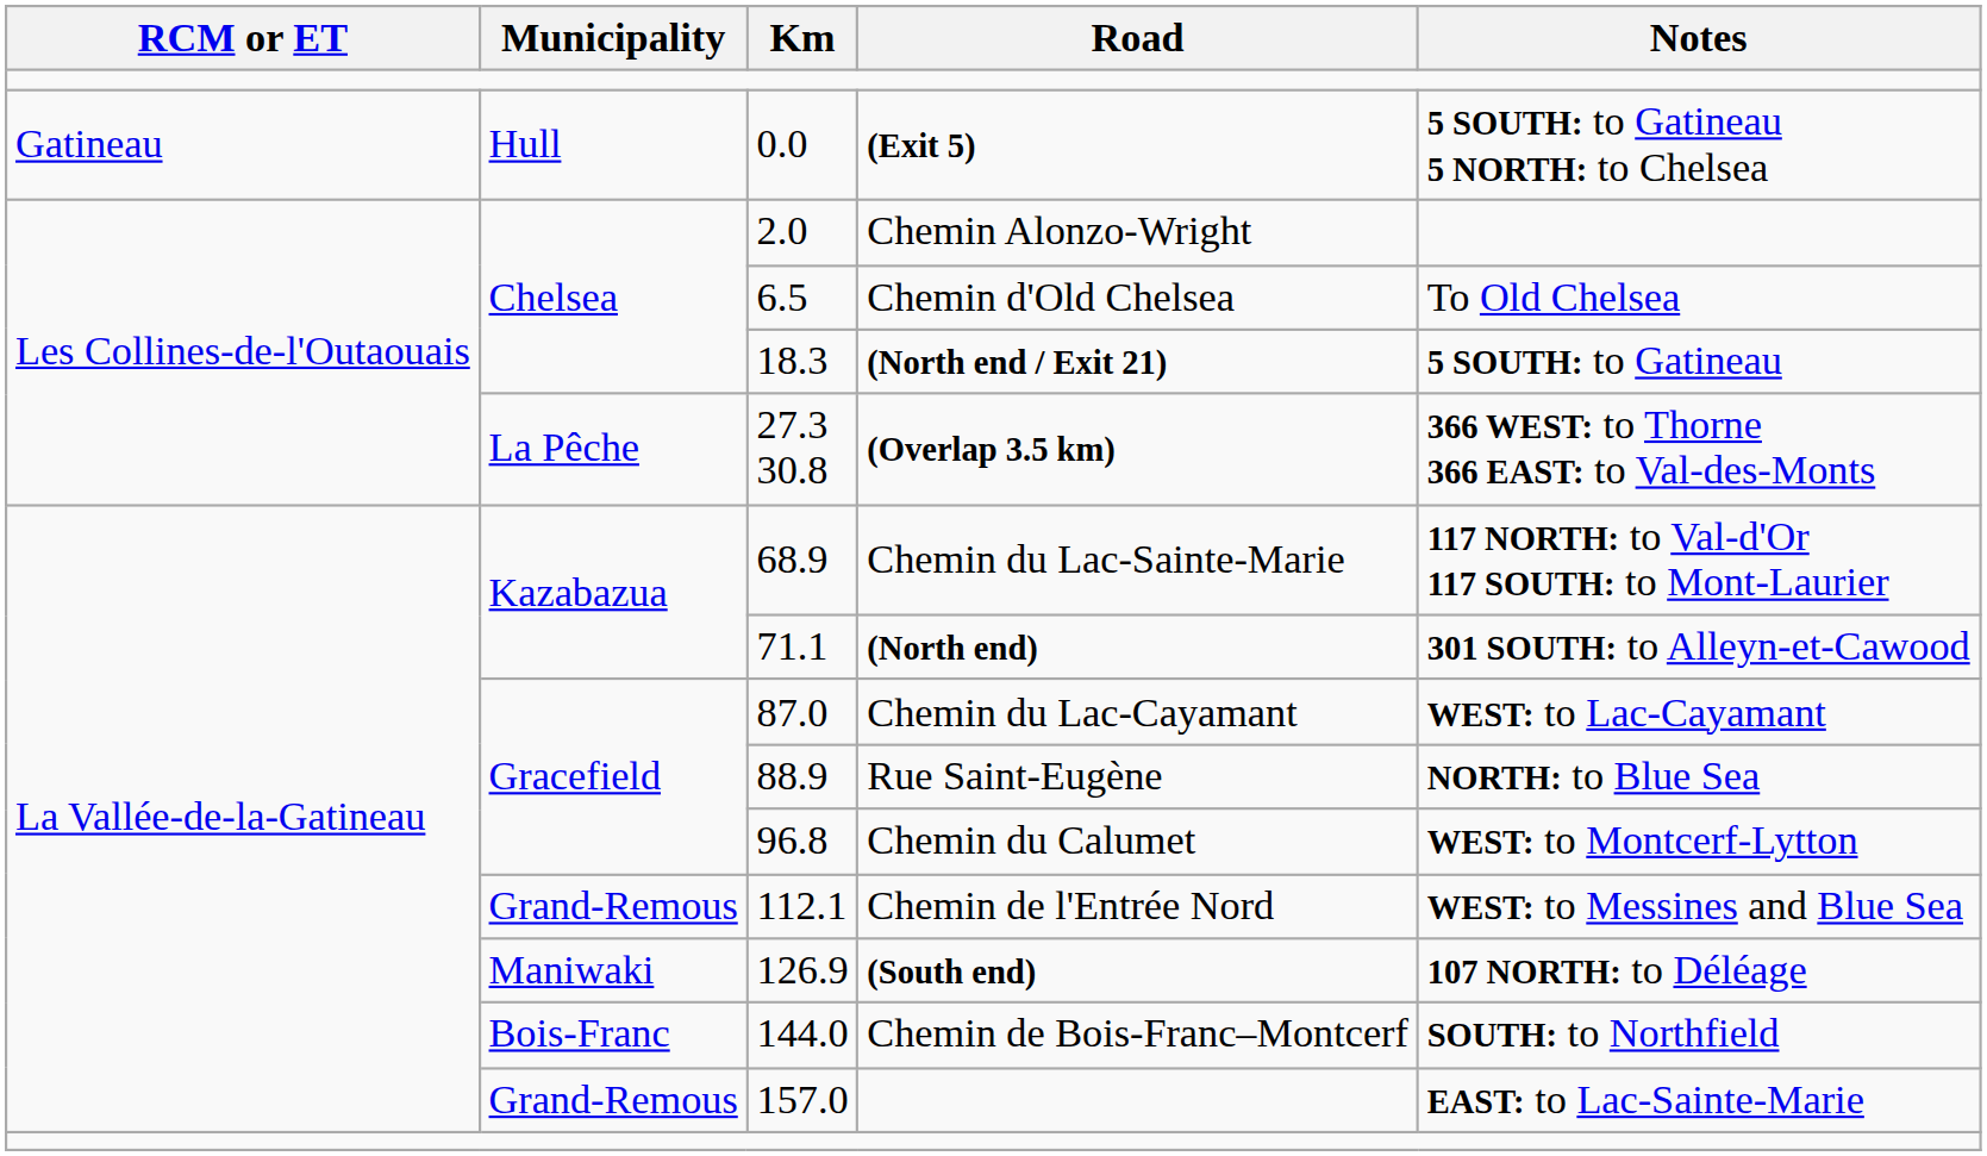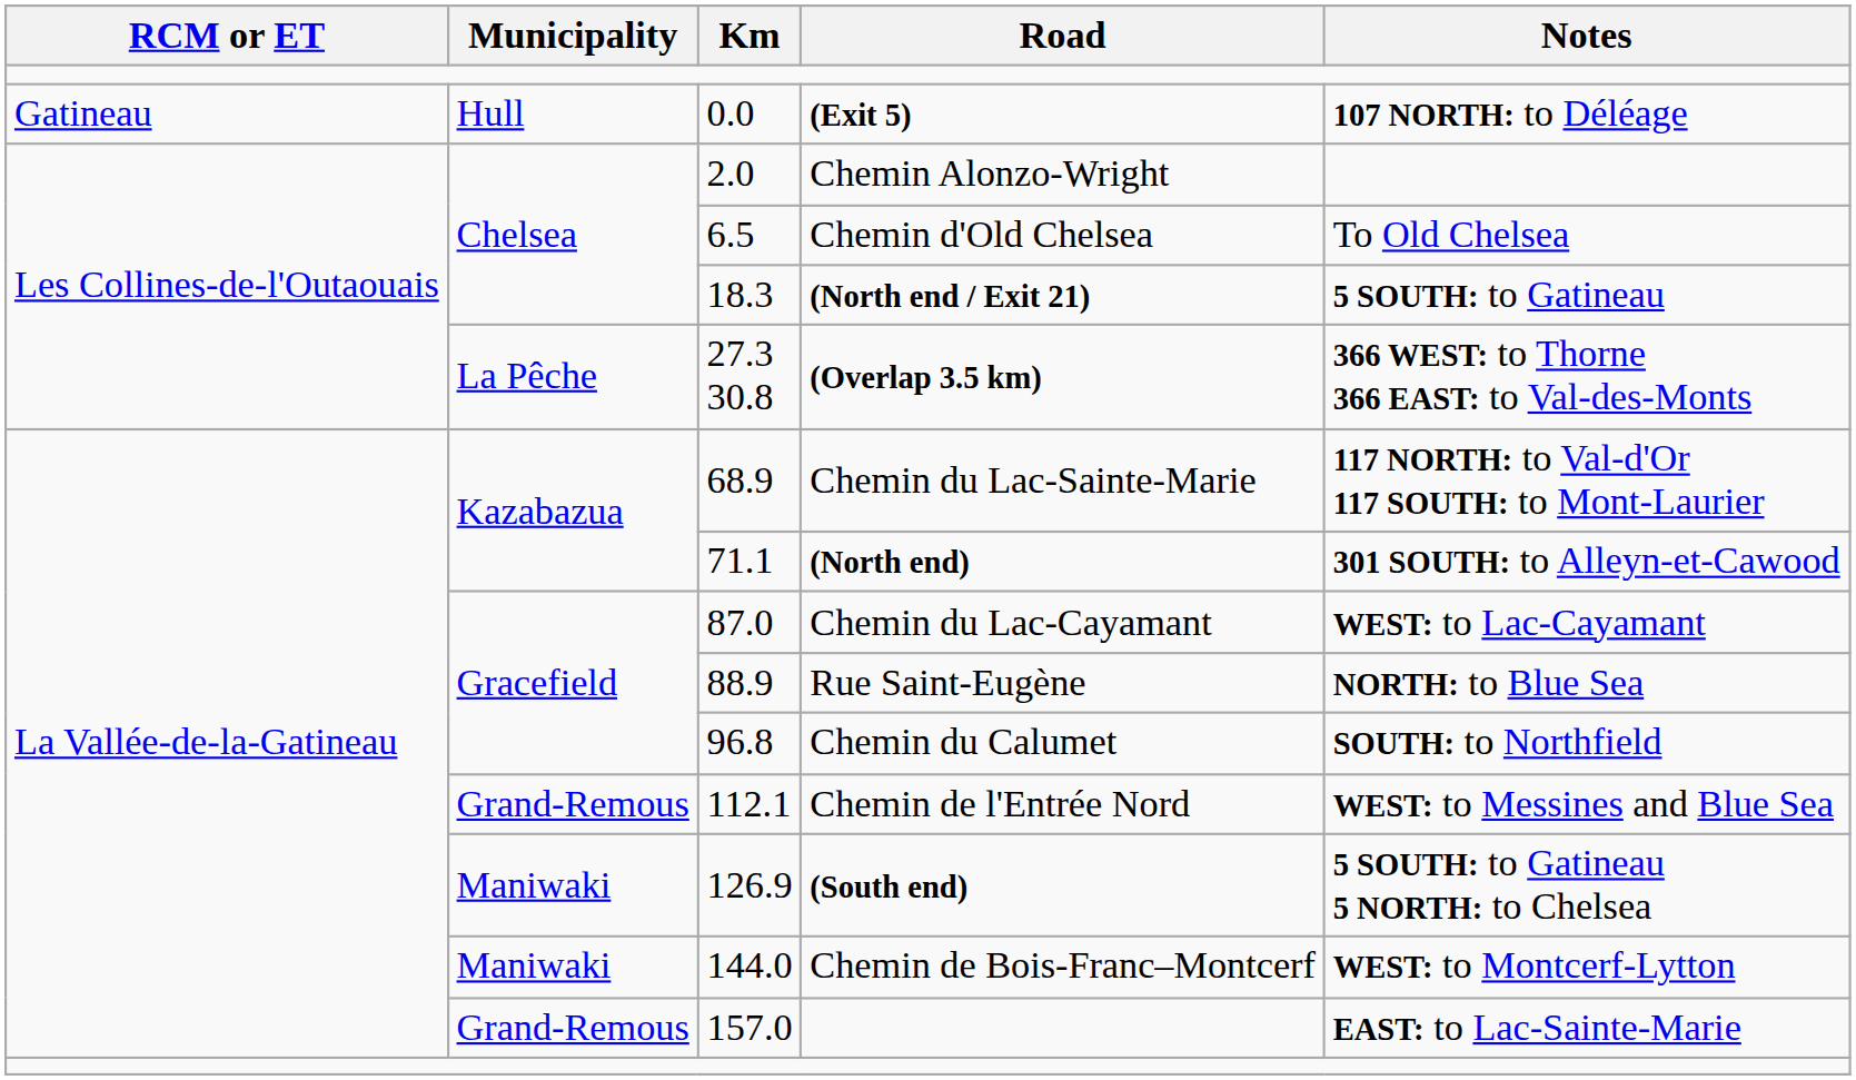0.0 | Notes: 5 SOUTH: to Gatineau 5 NORTH: to Chelsea -> 107 NORTH: to Déléage
96.8 | Notes: WEST: to Montcerf-Lytton -> SOUTH: to Northfield
126.9 | Notes: 107 NORTH: to Déléage -> 5 SOUTH: to Gatineau 5 NORTH: to Chelsea
144.0 | Municipality: Bois-Franc -> Maniwaki
144.0 | Notes: SOUTH: to Northfield -> WEST: to Montcerf-Lytton
